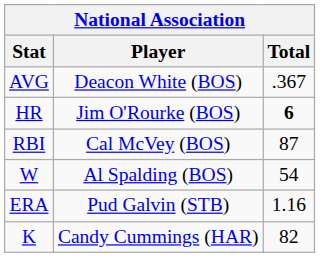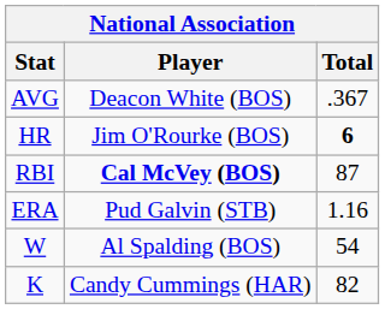RBI | Player: normal -> bold
rows swapped: W <-> ERA
